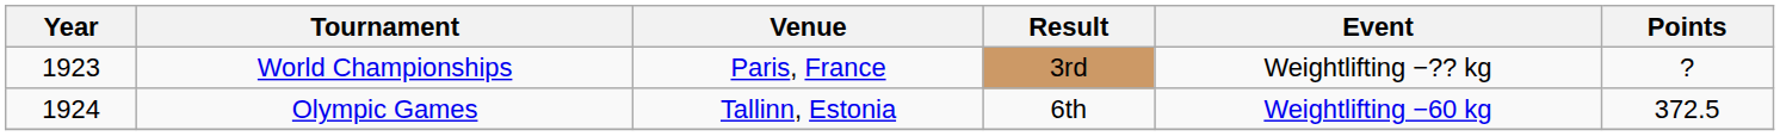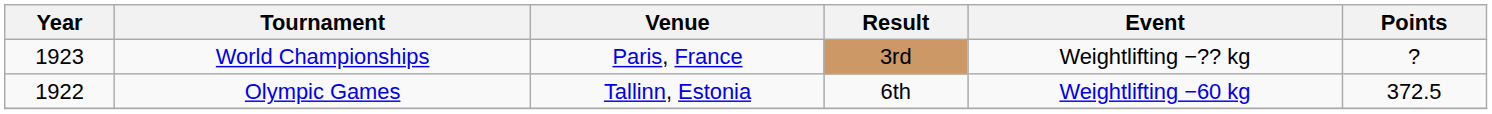Olympic Games | Year: 1924 -> 1922
